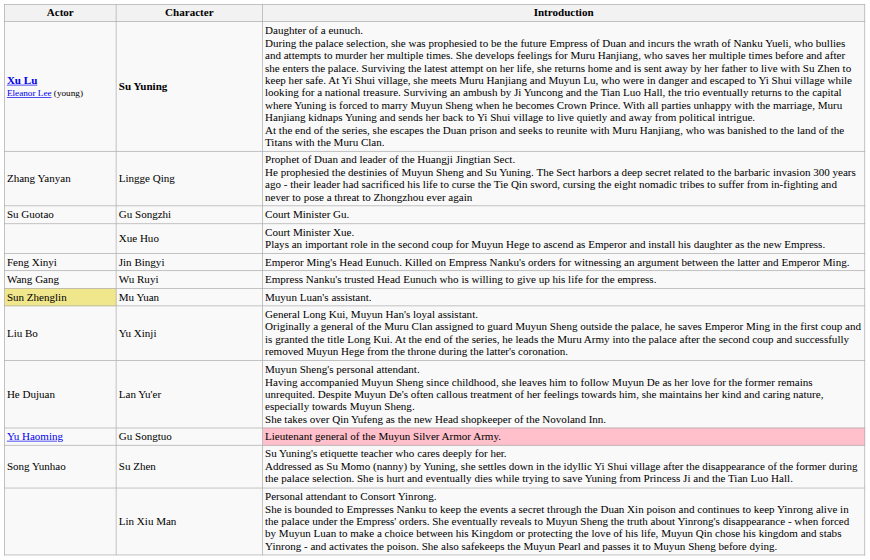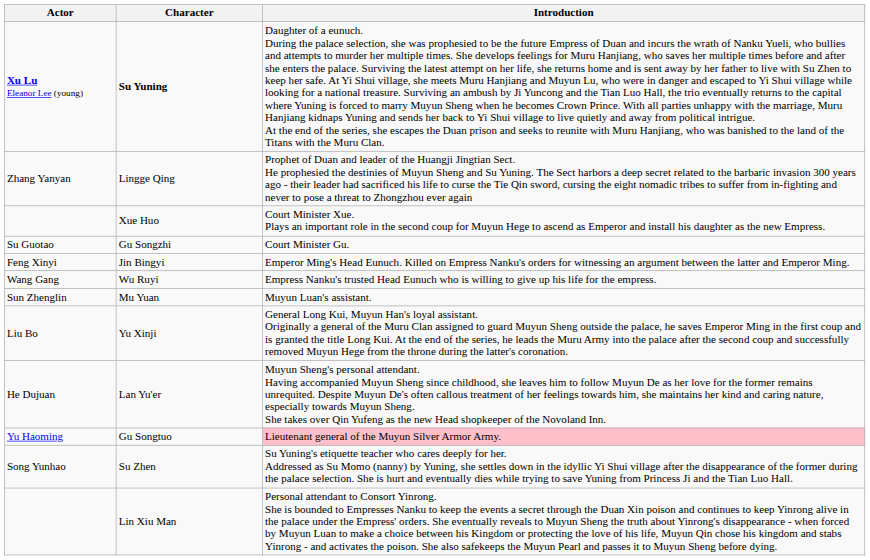rows swapped: Gu Songzhi <-> Xue Huo
Mu Yuan | Actor: khaki background -> no background
